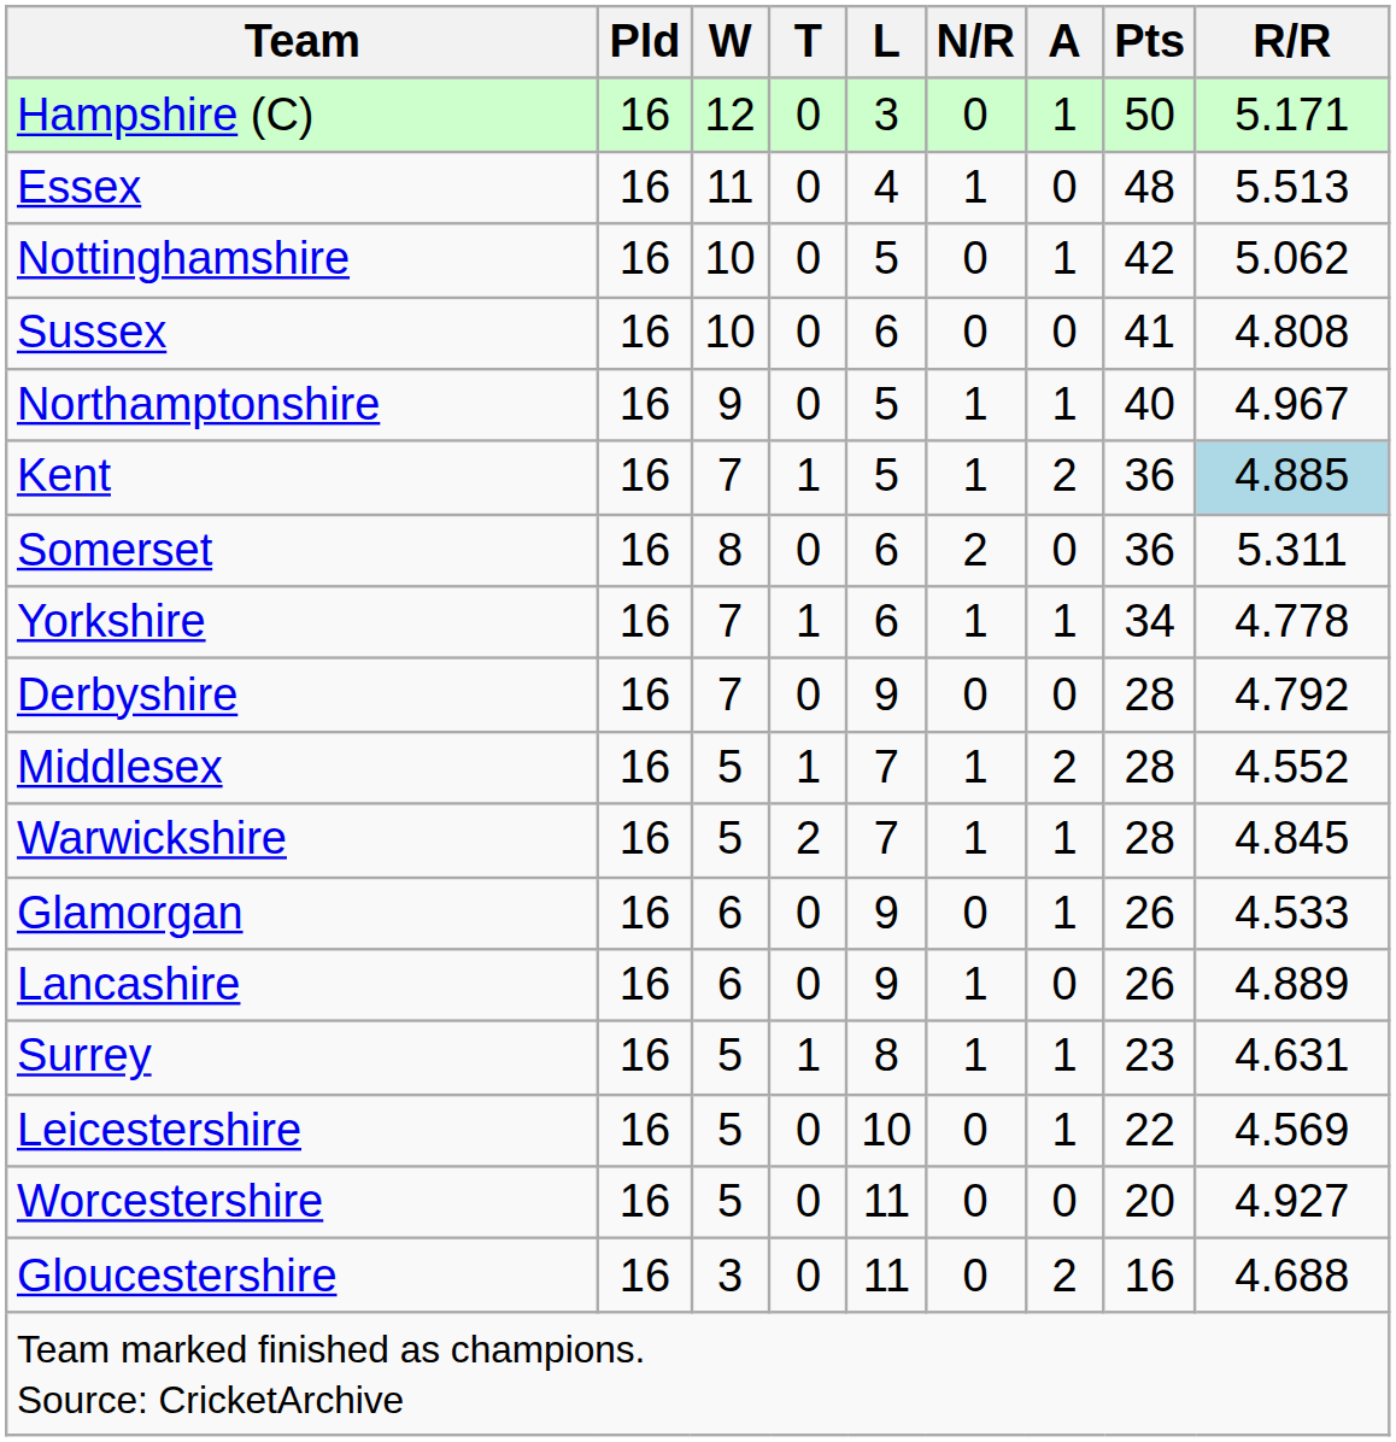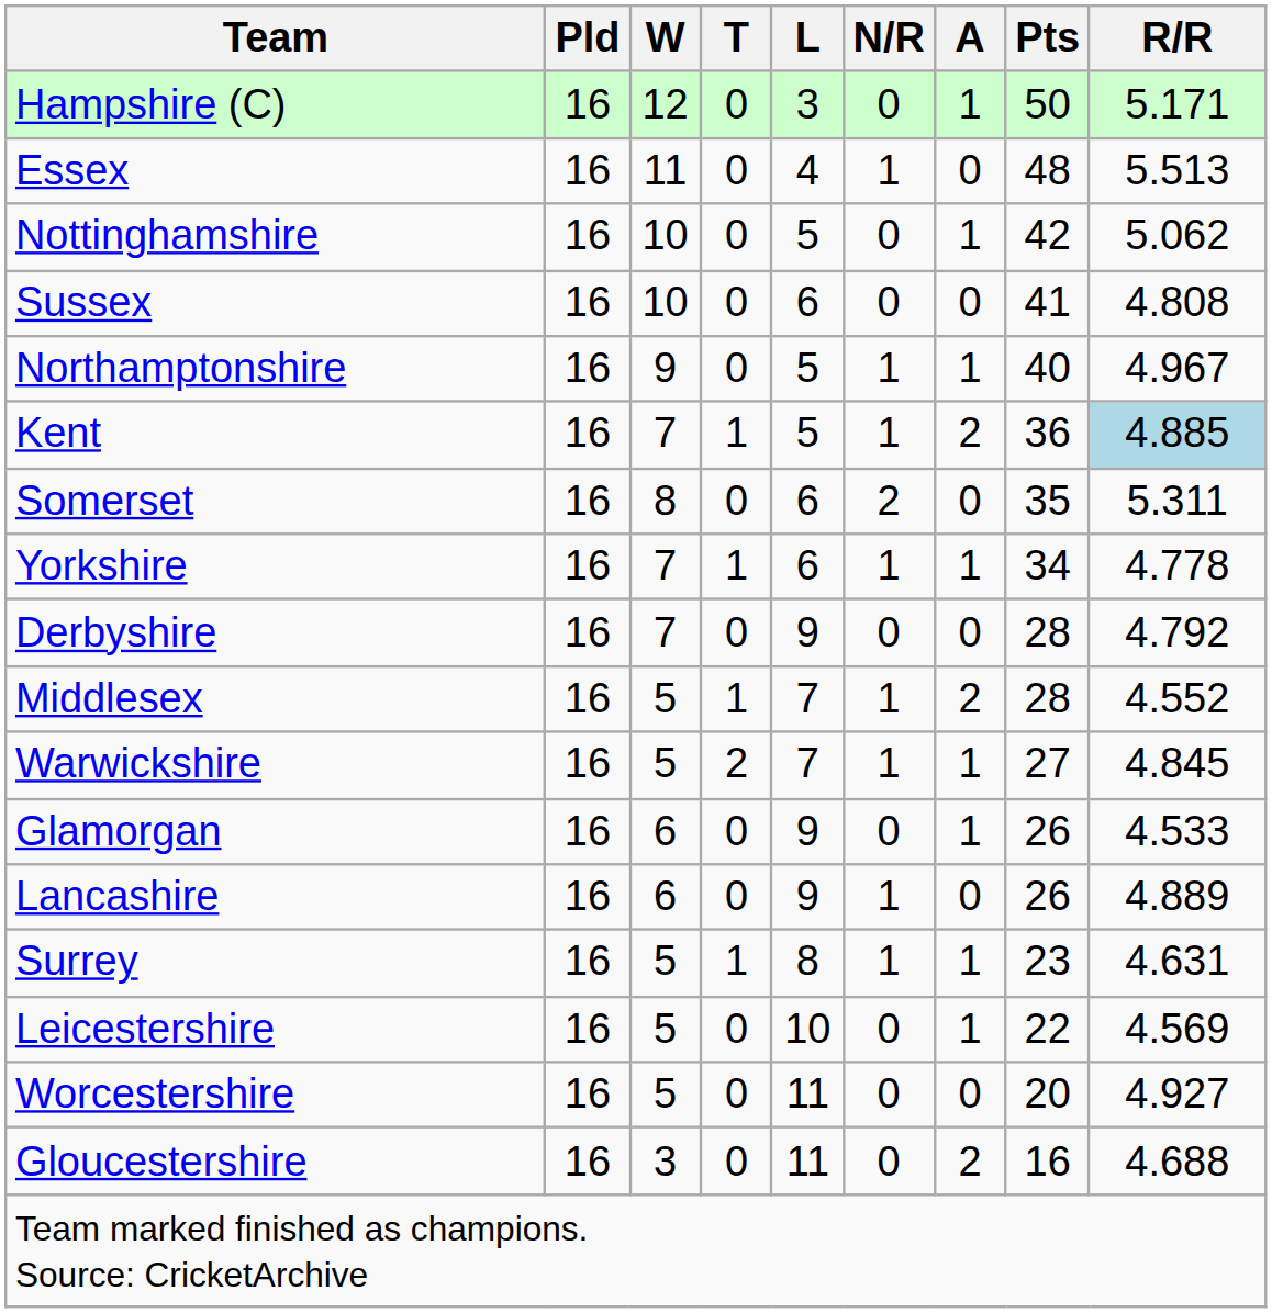Somerset | Pts: 36 -> 35
Warwickshire | Pts: 28 -> 27
